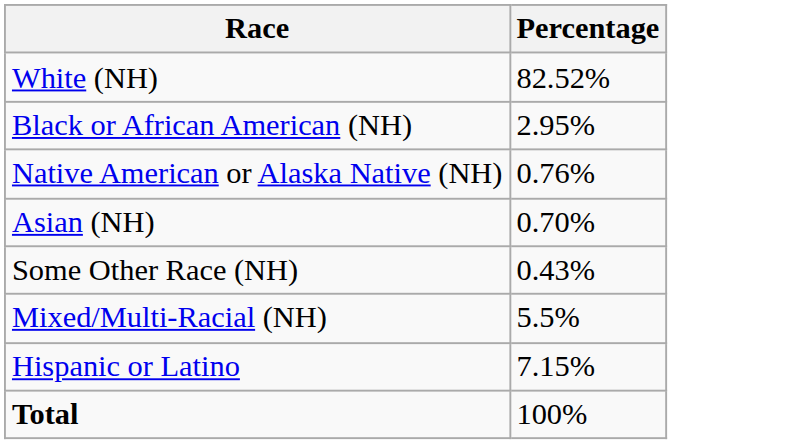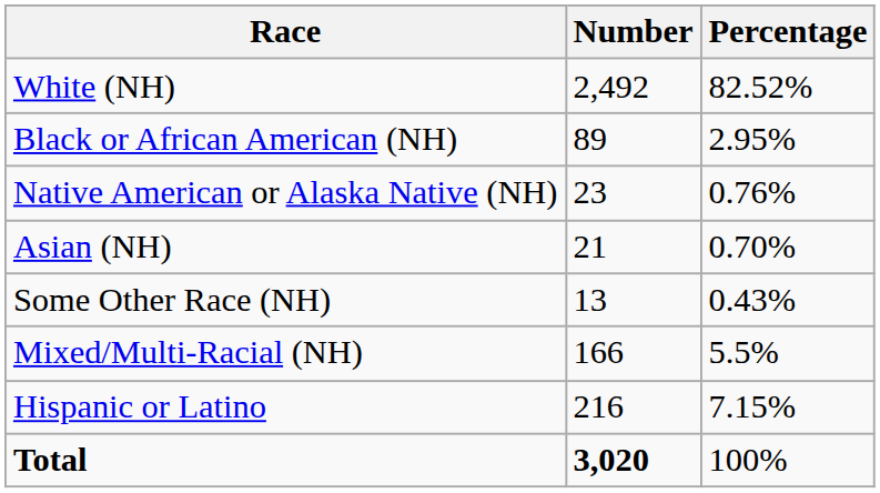+ column: Number | 2,492 | 89 | 23 | 21 | 13 | 166 | 216 | 3,020
